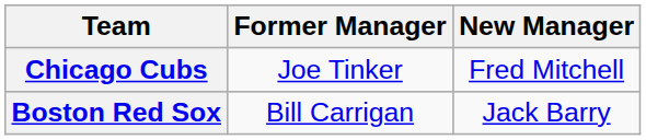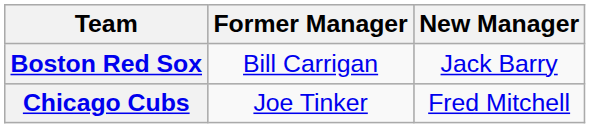rows swapped: Boston Red Sox <-> Chicago Cubs
